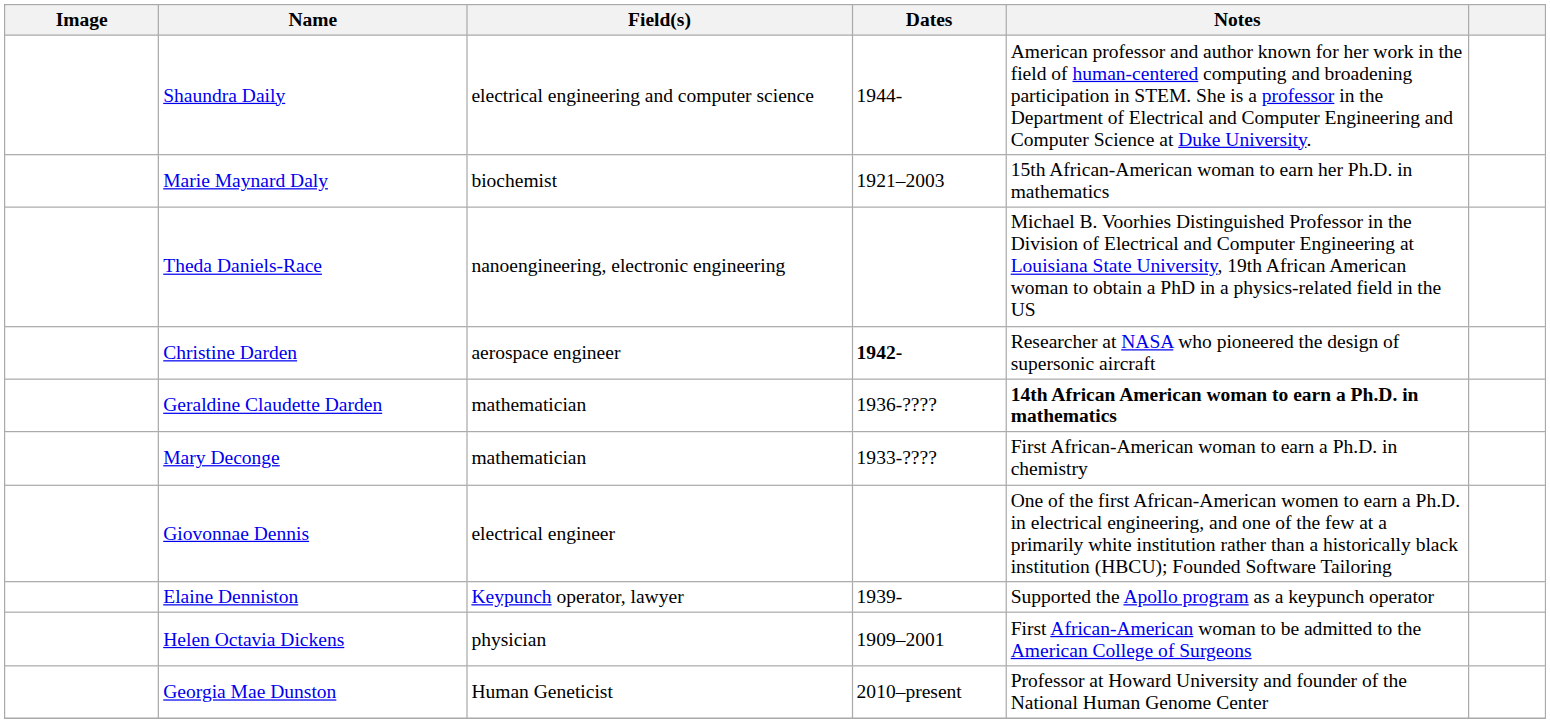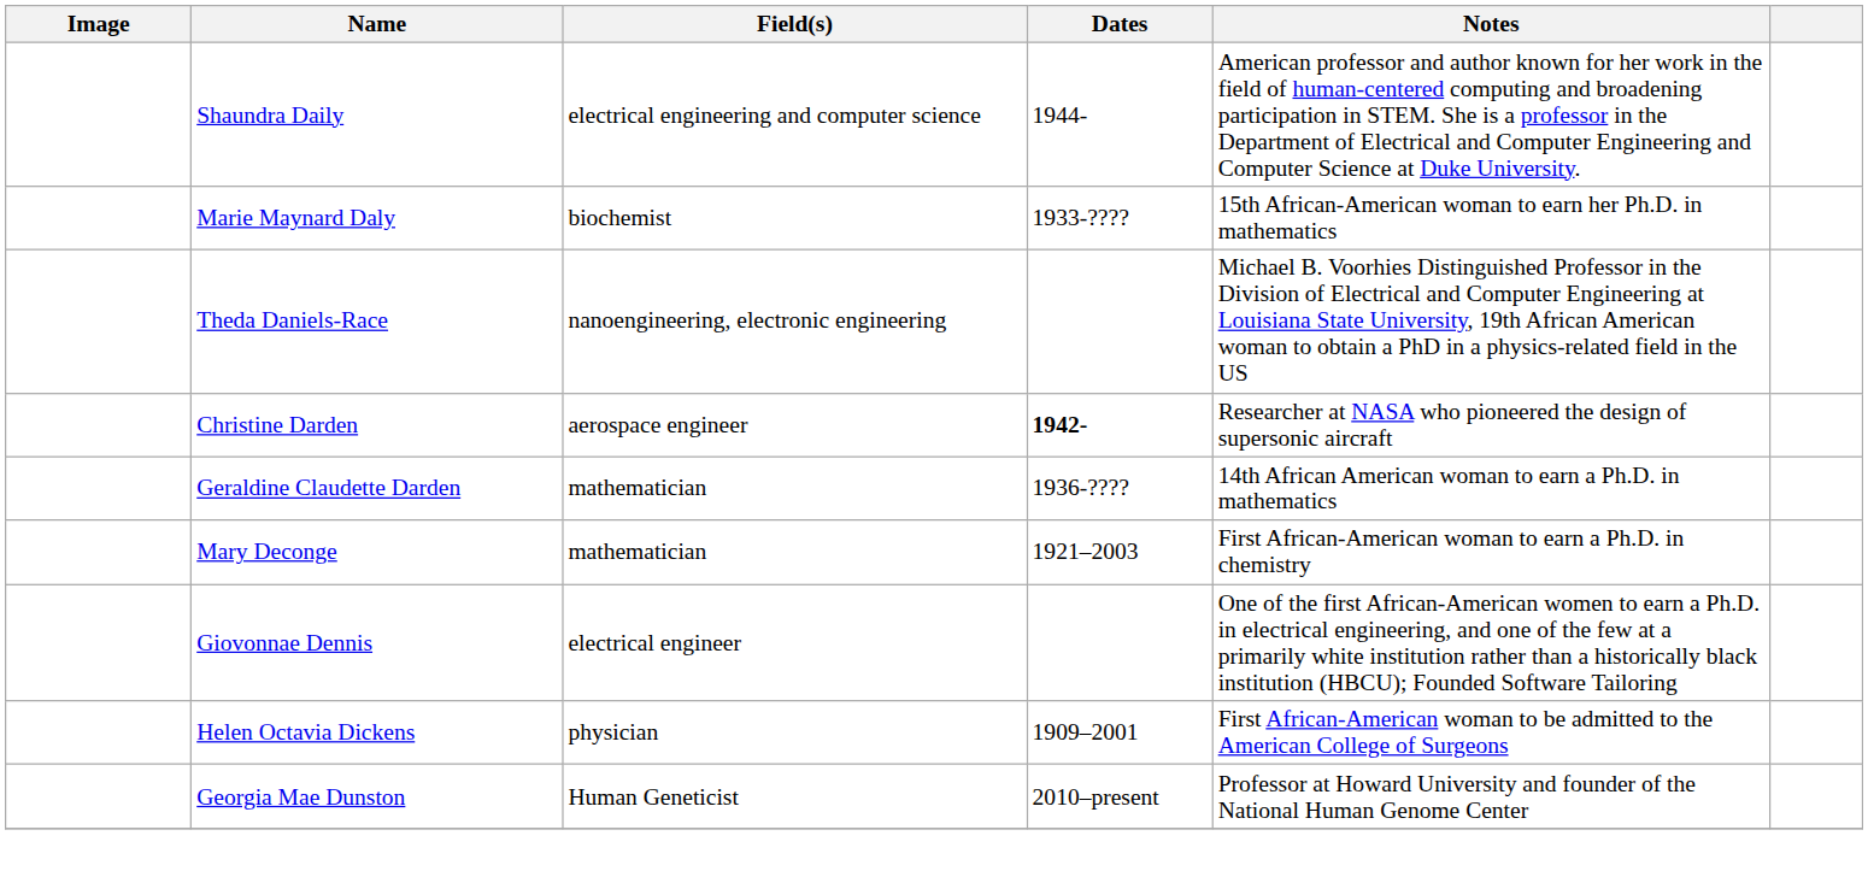Marie Maynard Daly | Dates: 1921–2003 -> 1933-????
Geraldine Claudette Darden | Notes: bold -> normal
Mary Deconge | Dates: 1933-???? -> 1921–2003
- row: Elaine Denniston | Keypunch operator, lawyer | 1939- | Supported the Apollo program as a keypunch operator
